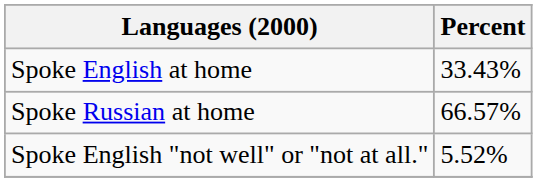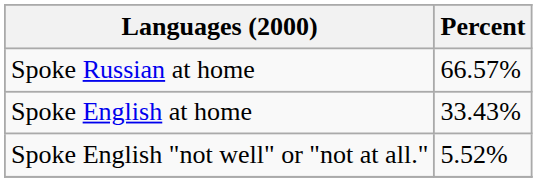rows swapped: Spoke Russian at home <-> Spoke English at home
